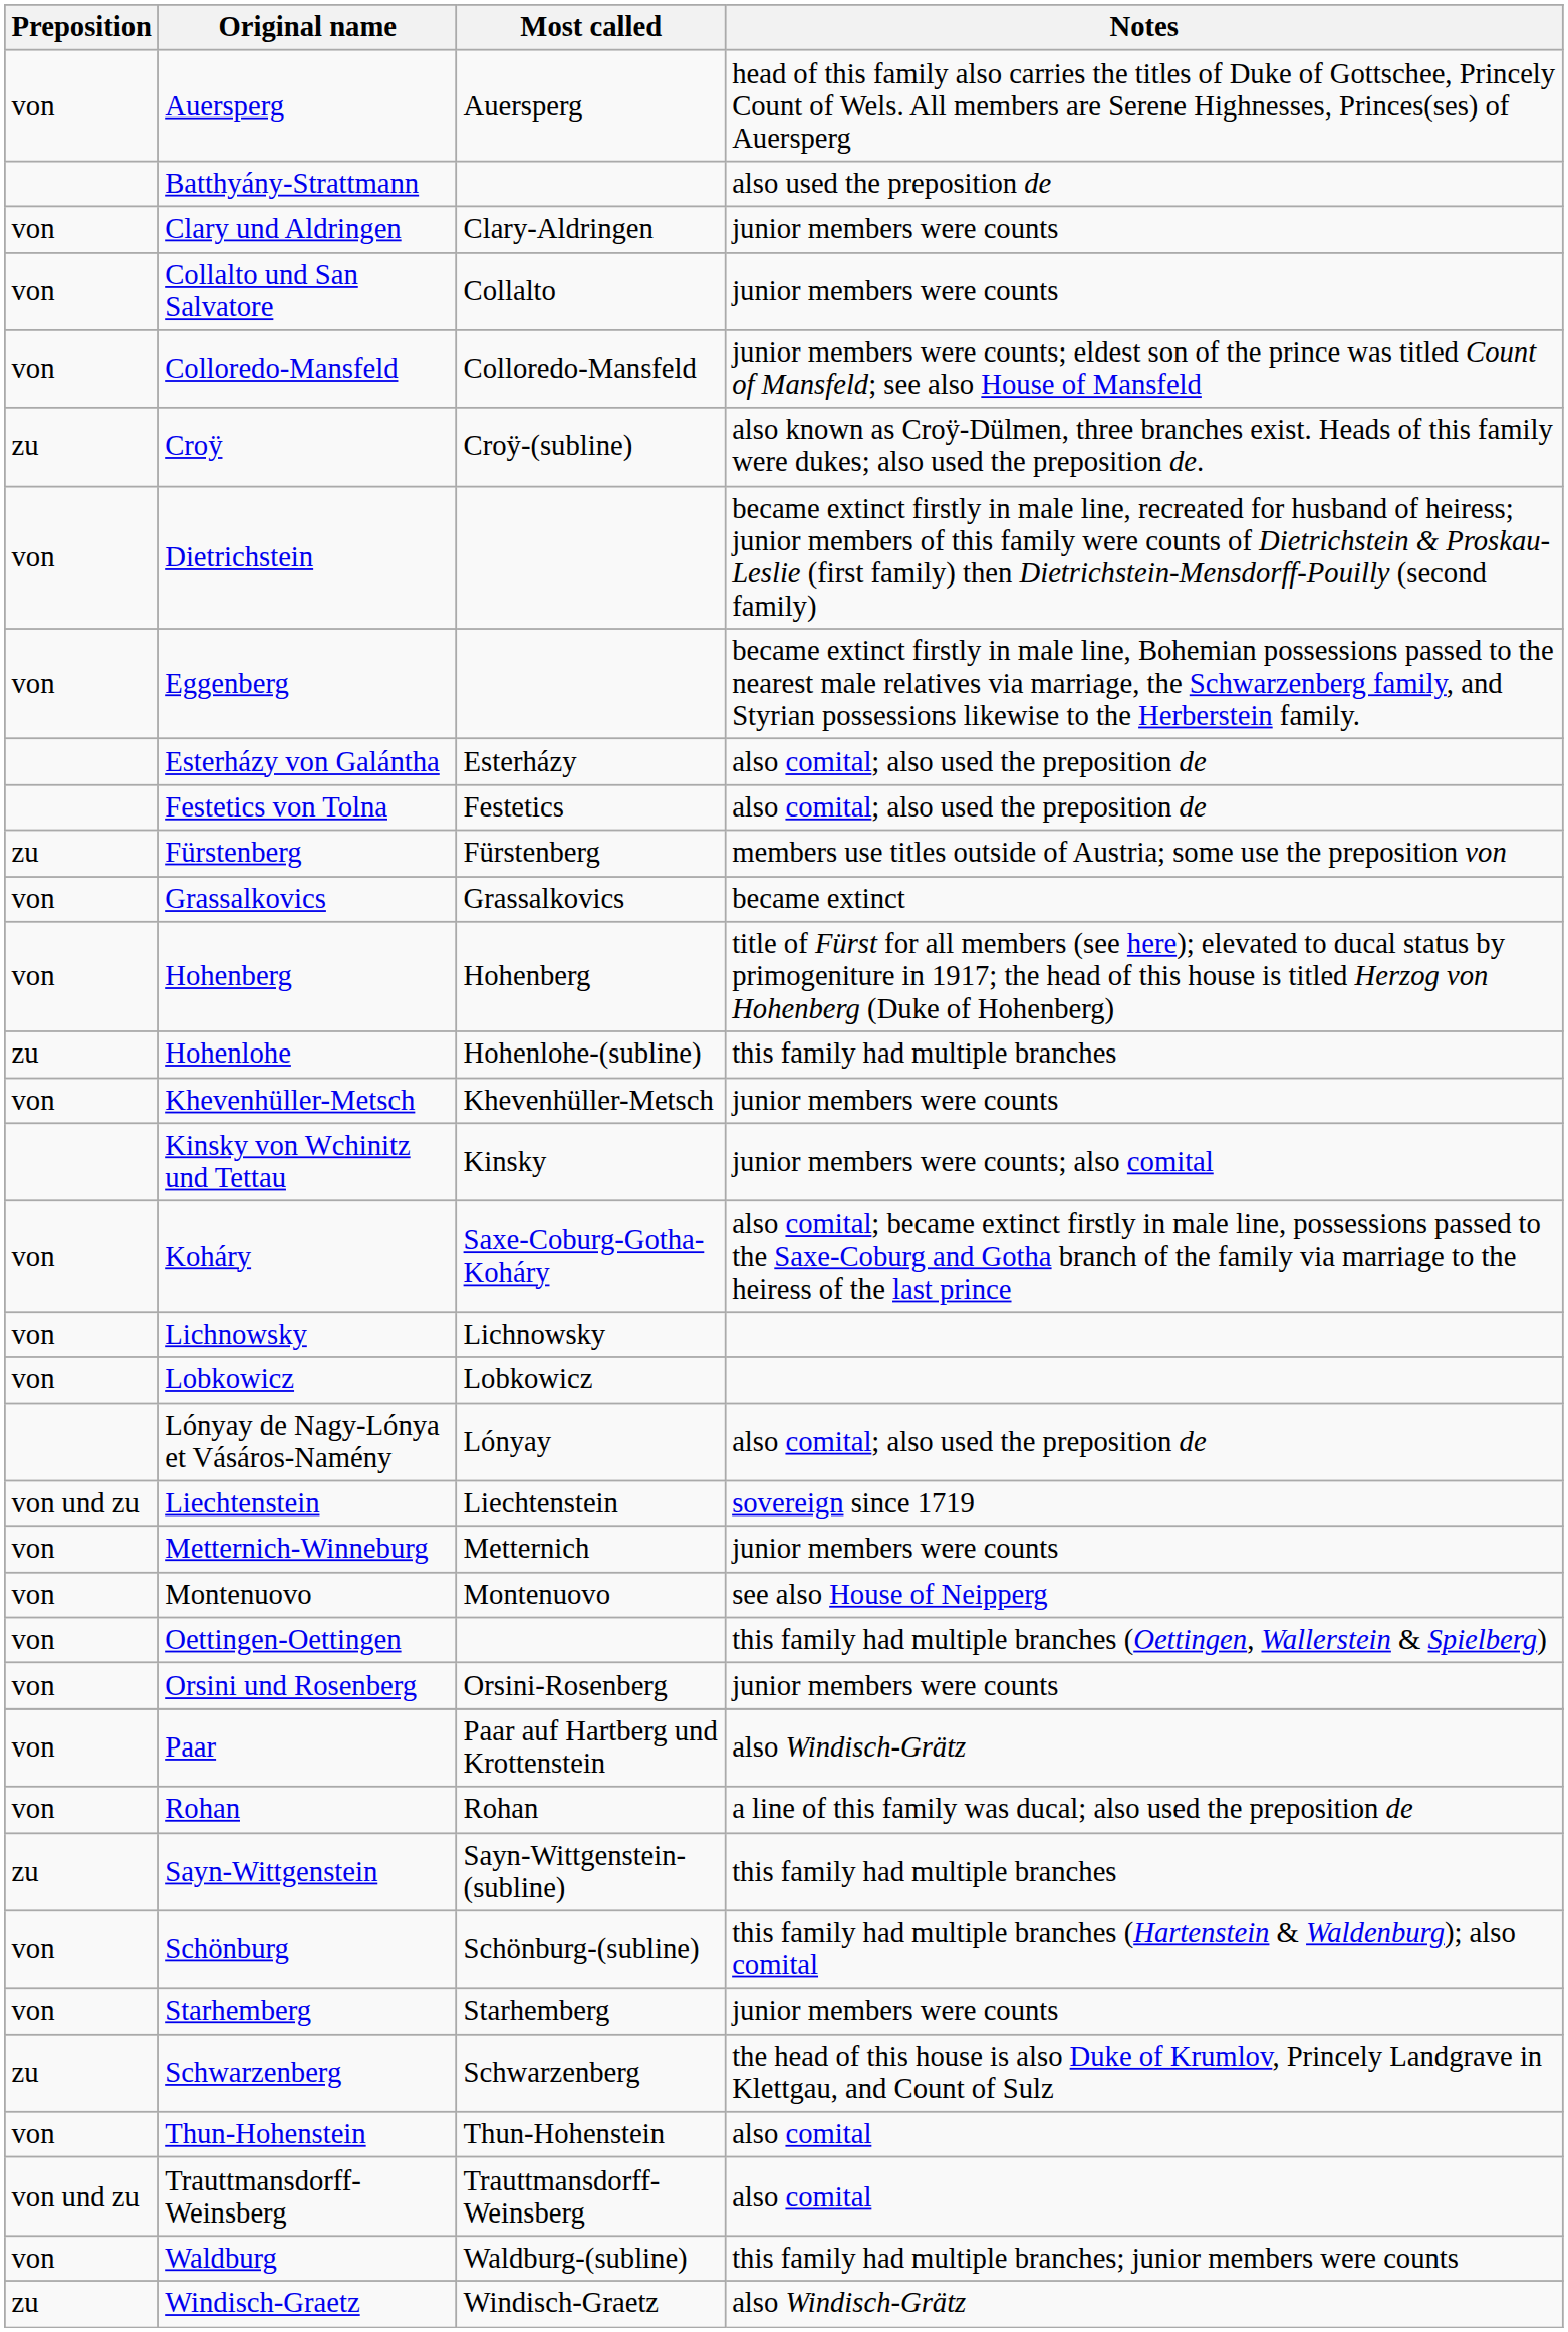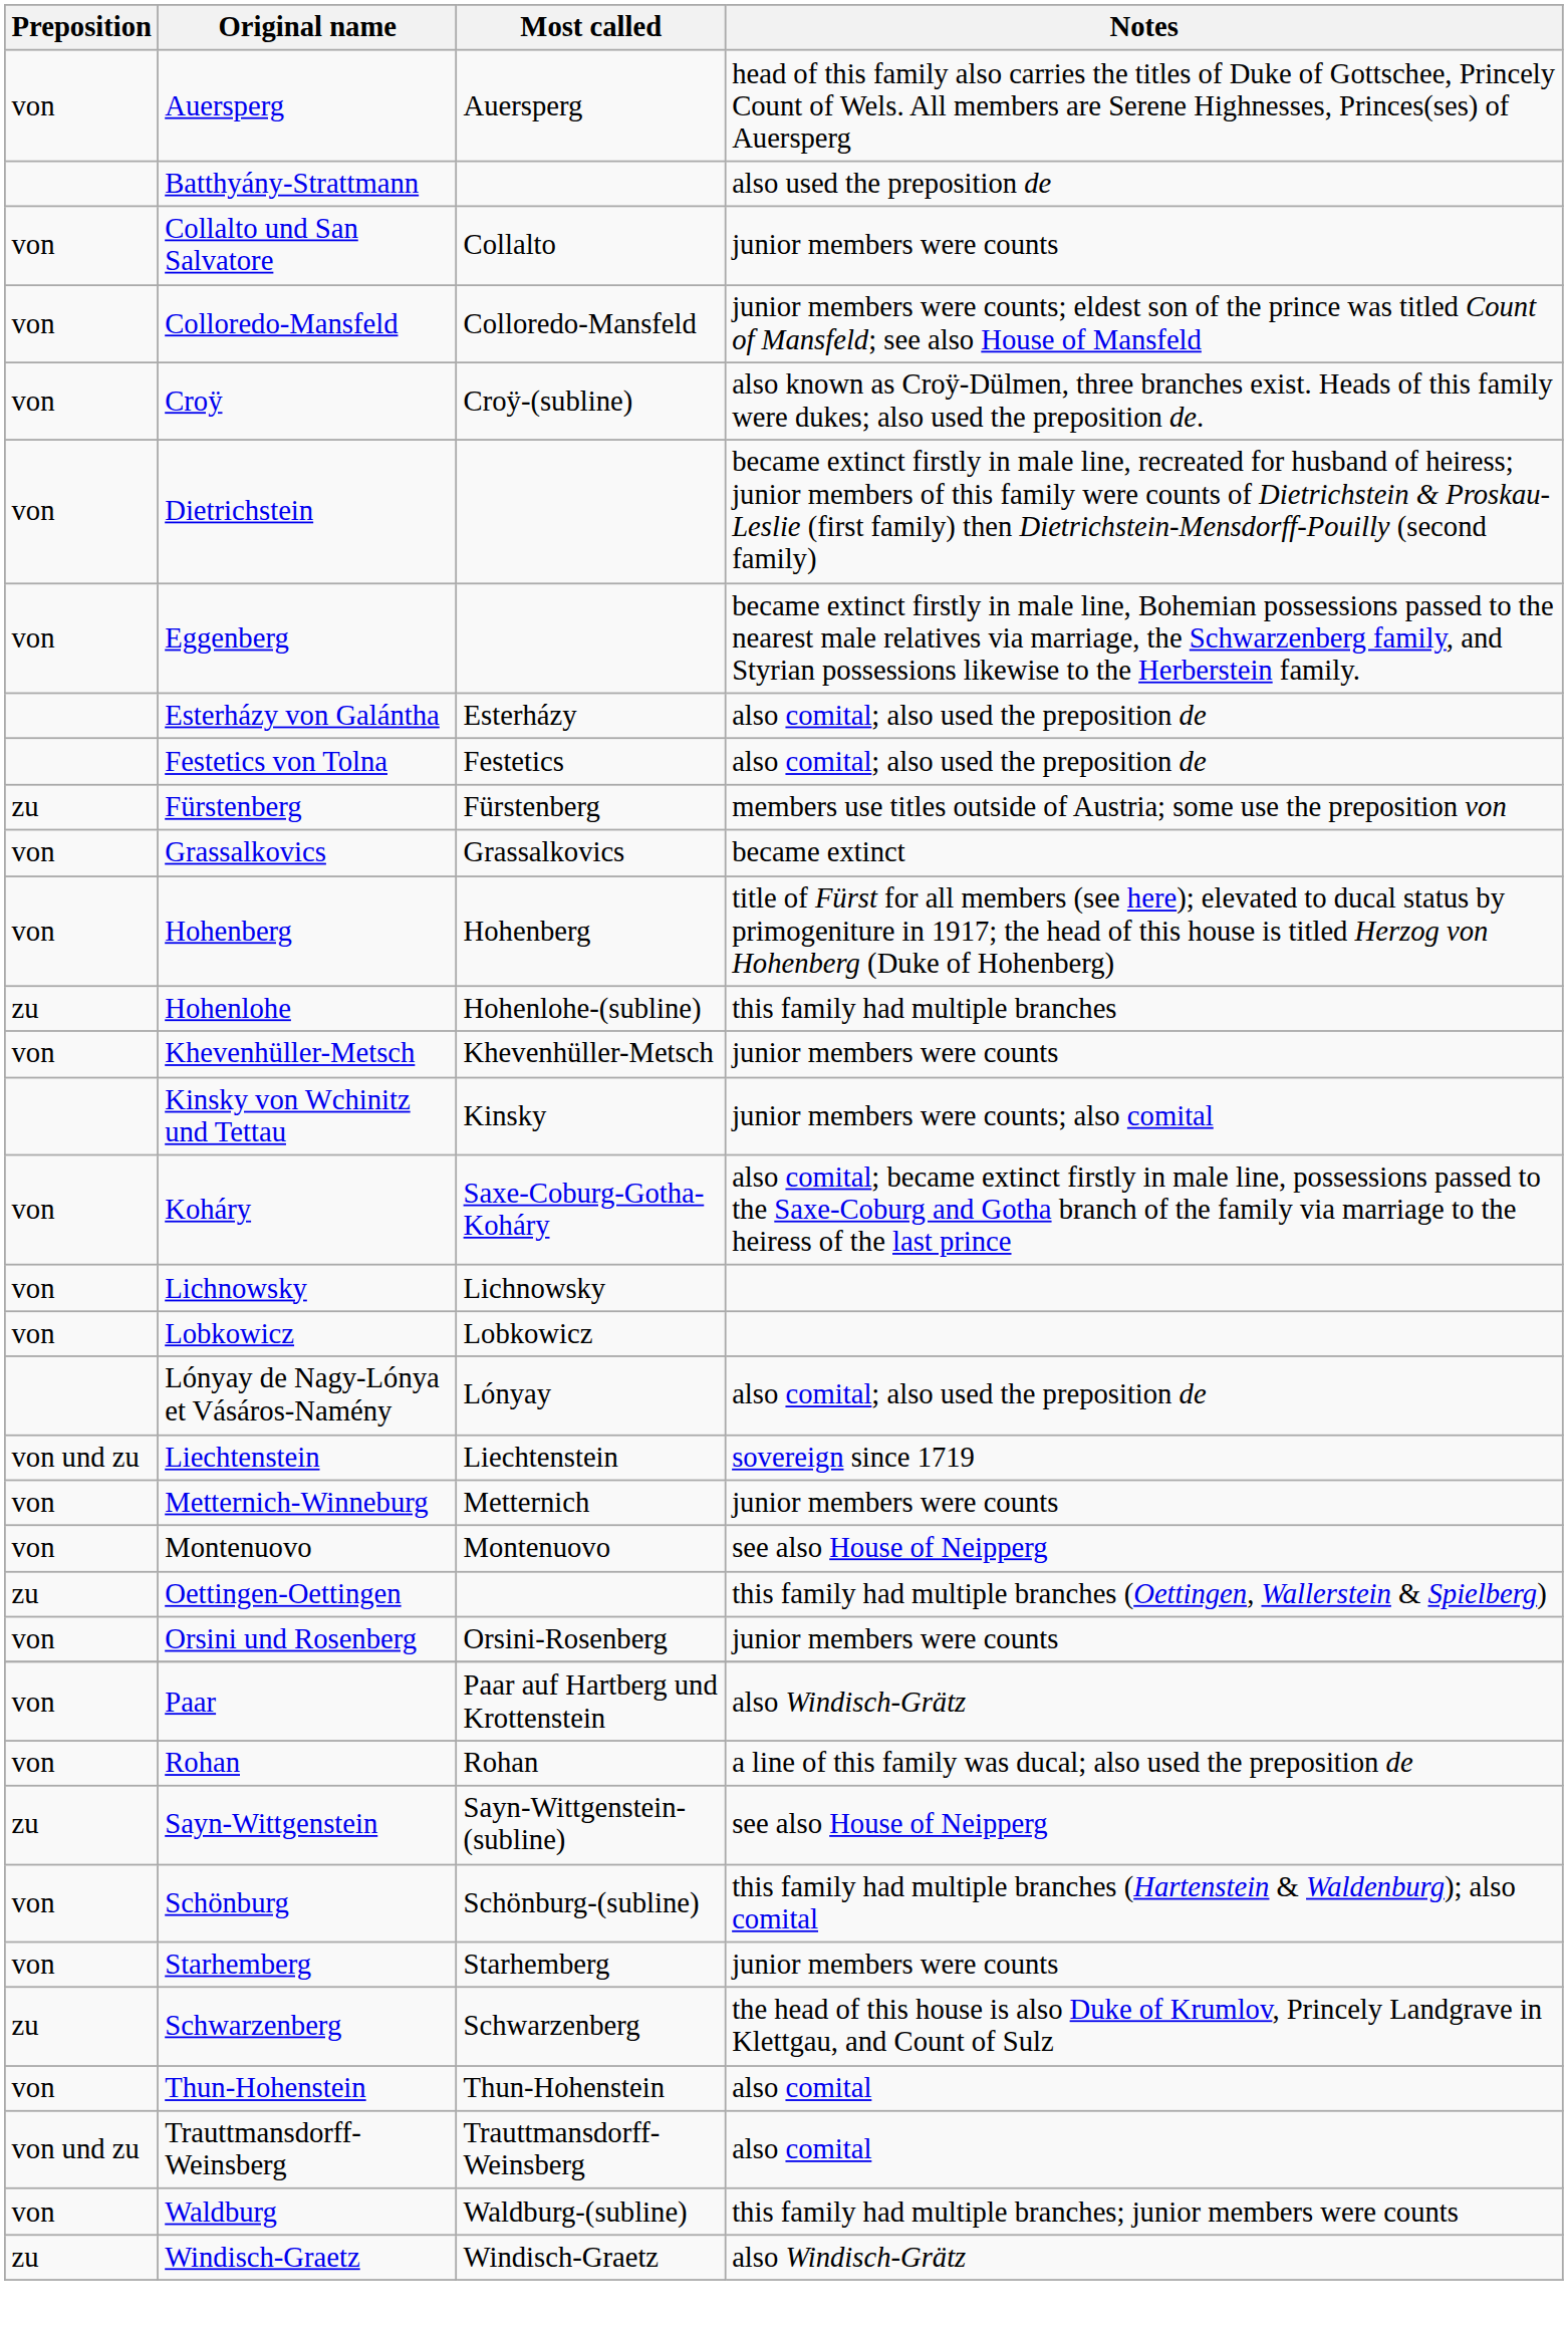- row: von | Clary und Aldringen | Clary-Aldringen | junior members were counts
Croÿ | Preposition: zu -> von
Oettingen-Oettingen | Preposition: von -> zu
Sayn-Wittgenstein | Notes: this family had multiple branches -> see also House of Neipperg
